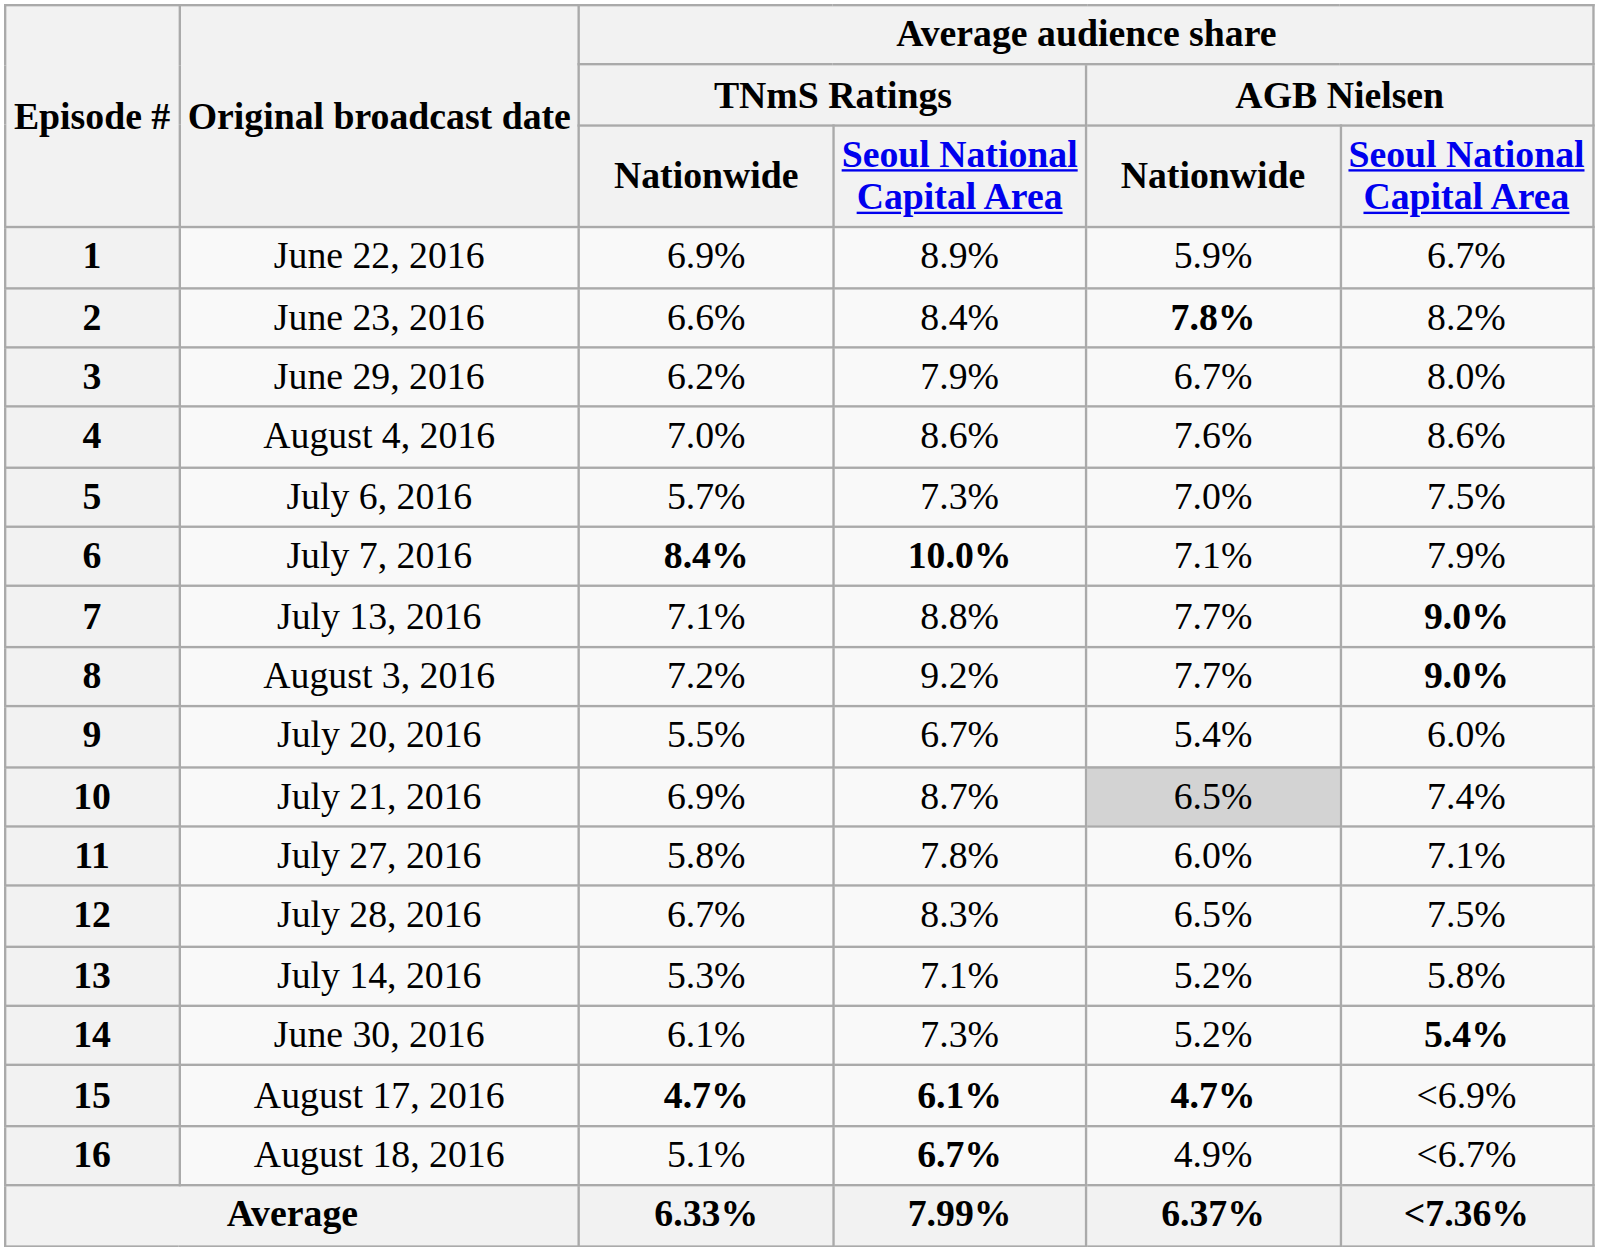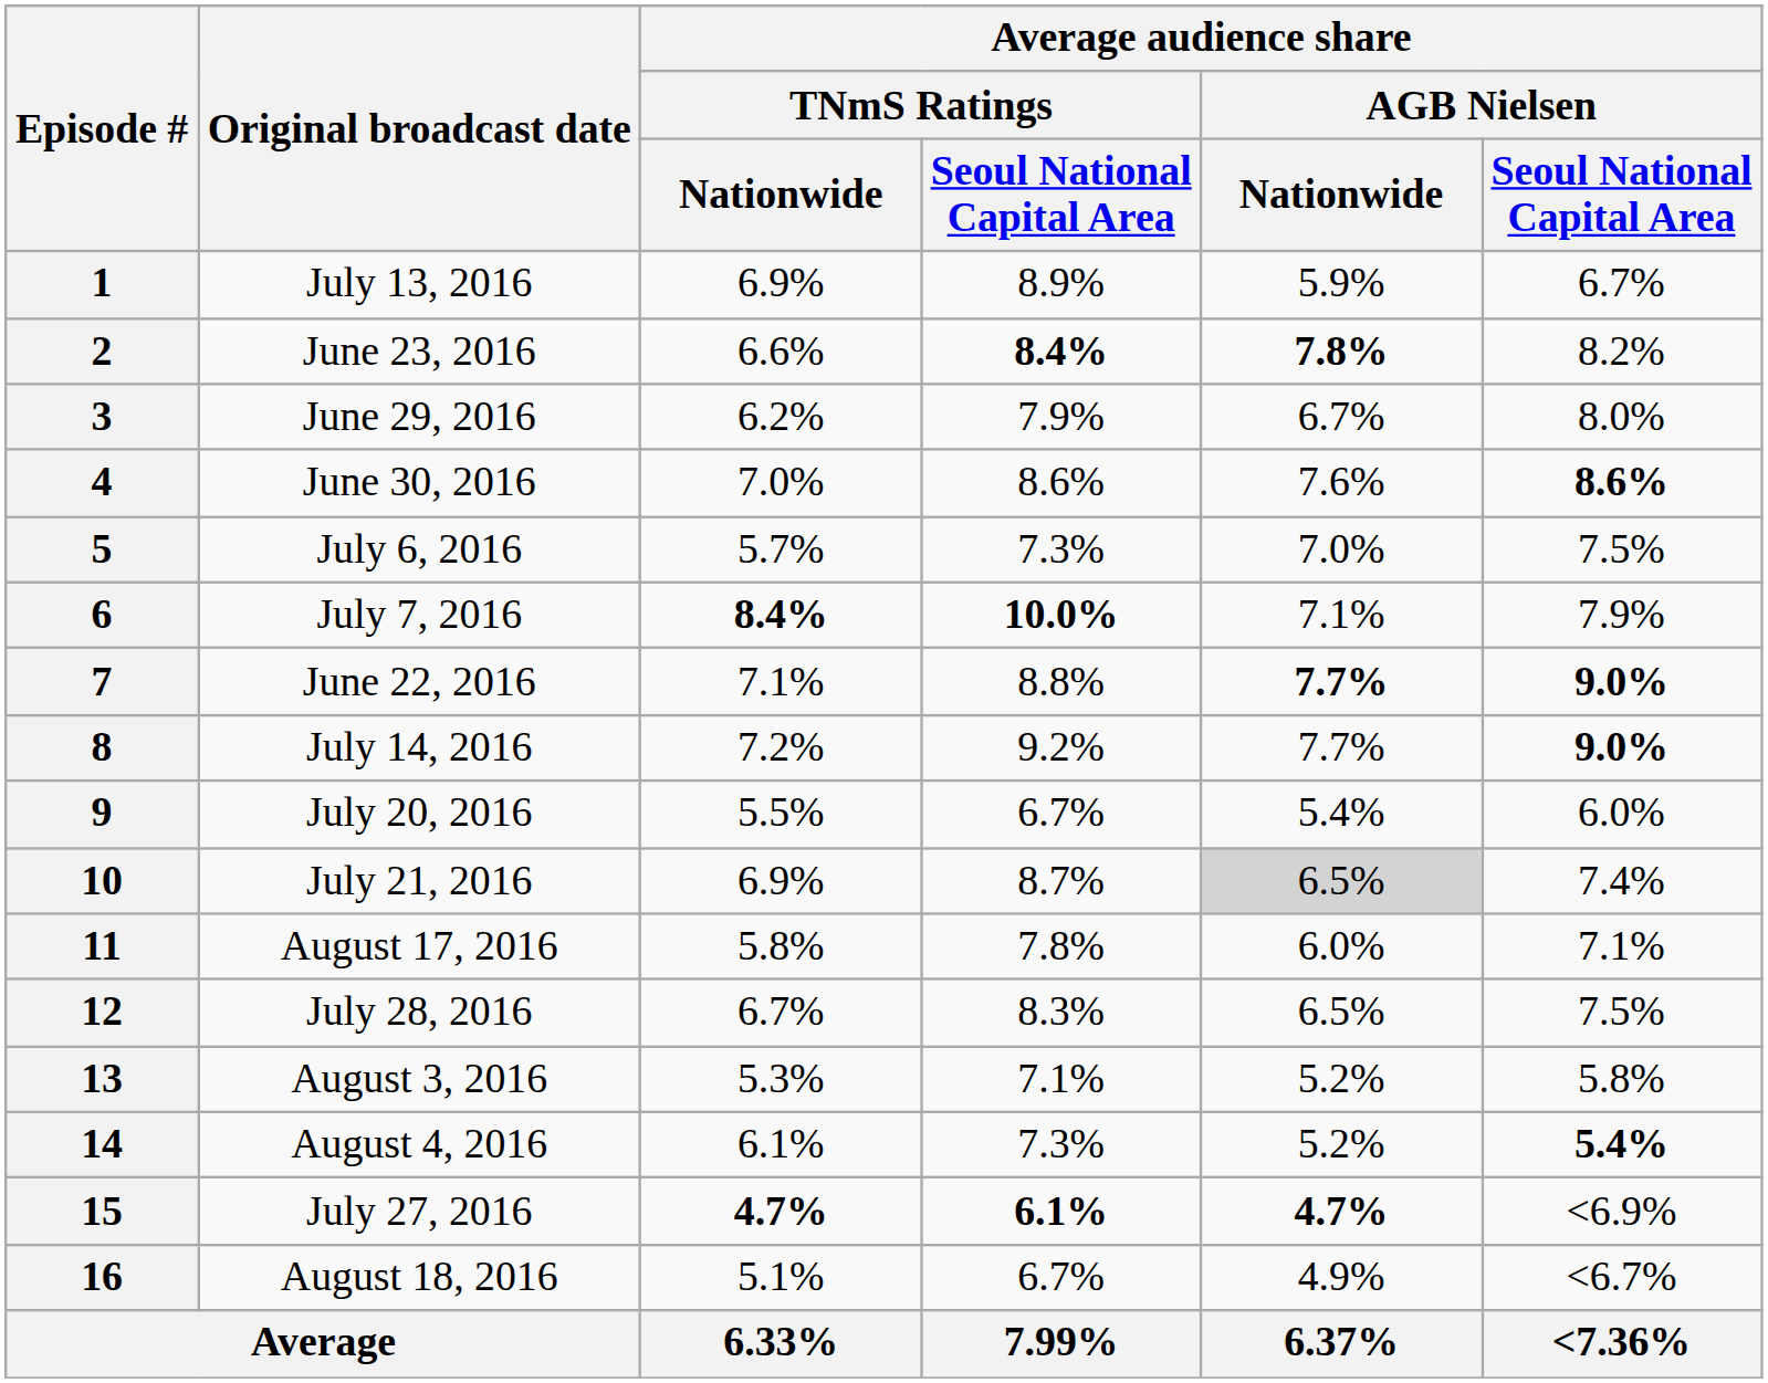1 | Original broadcast date: June 22, 2016 -> July 13, 2016
2 | column 4: normal -> bold
4 | Original broadcast date: August 4, 2016 -> June 30, 2016
4 | column 6: normal -> bold
7 | Original broadcast date: July 13, 2016 -> June 22, 2016
7 | Average audience share / AGB Nielsen / Nationwide: normal -> bold
8 | Original broadcast date: August 3, 2016 -> July 14, 2016
11 | Original broadcast date: July 27, 2016 -> August 17, 2016
13 | Original broadcast date: July 14, 2016 -> August 3, 2016
14 | Original broadcast date: June 30, 2016 -> August 4, 2016
15 | Original broadcast date: August 17, 2016 -> July 27, 2016
16 | column 4: bold -> normal
